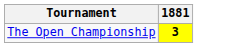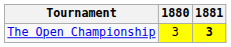+ column: 1880 | 3
